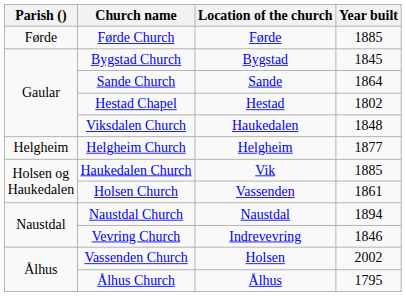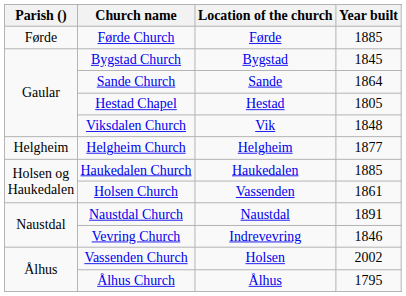Hestad Chapel | Year built: 1802 -> 1805
Viksdalen Church | Location of the church: Haukedalen -> Vik
Haukedalen Church | Location of the church: Vik -> Haukedalen
Naustdal Church | Year built: 1894 -> 1891
